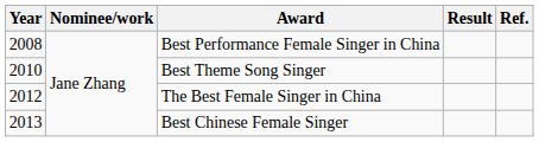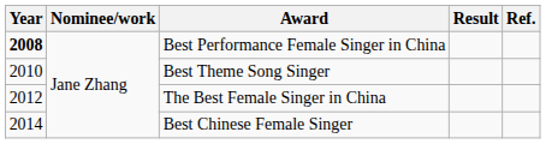Best Performance Female Singer in China | Year: normal -> bold
Best Chinese Female Singer | Year: 2013 -> 2014
